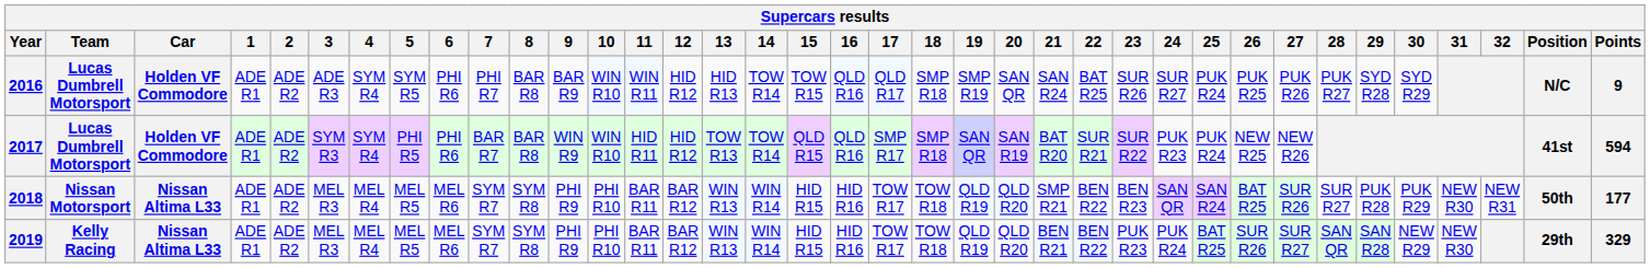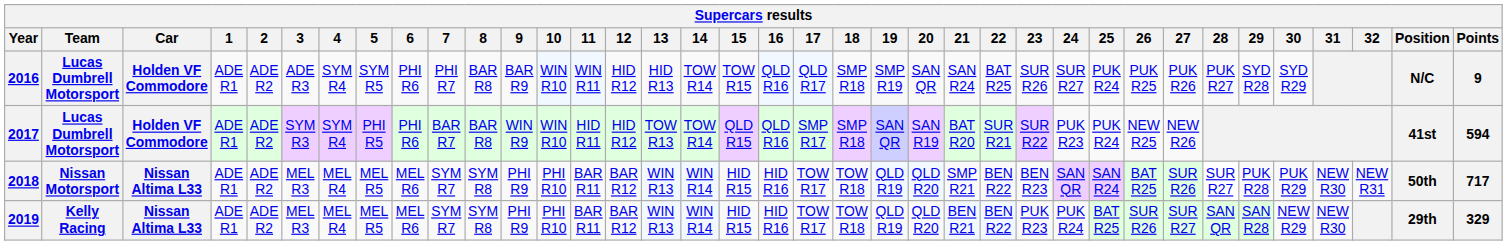2018 | Points: 177 -> 717
